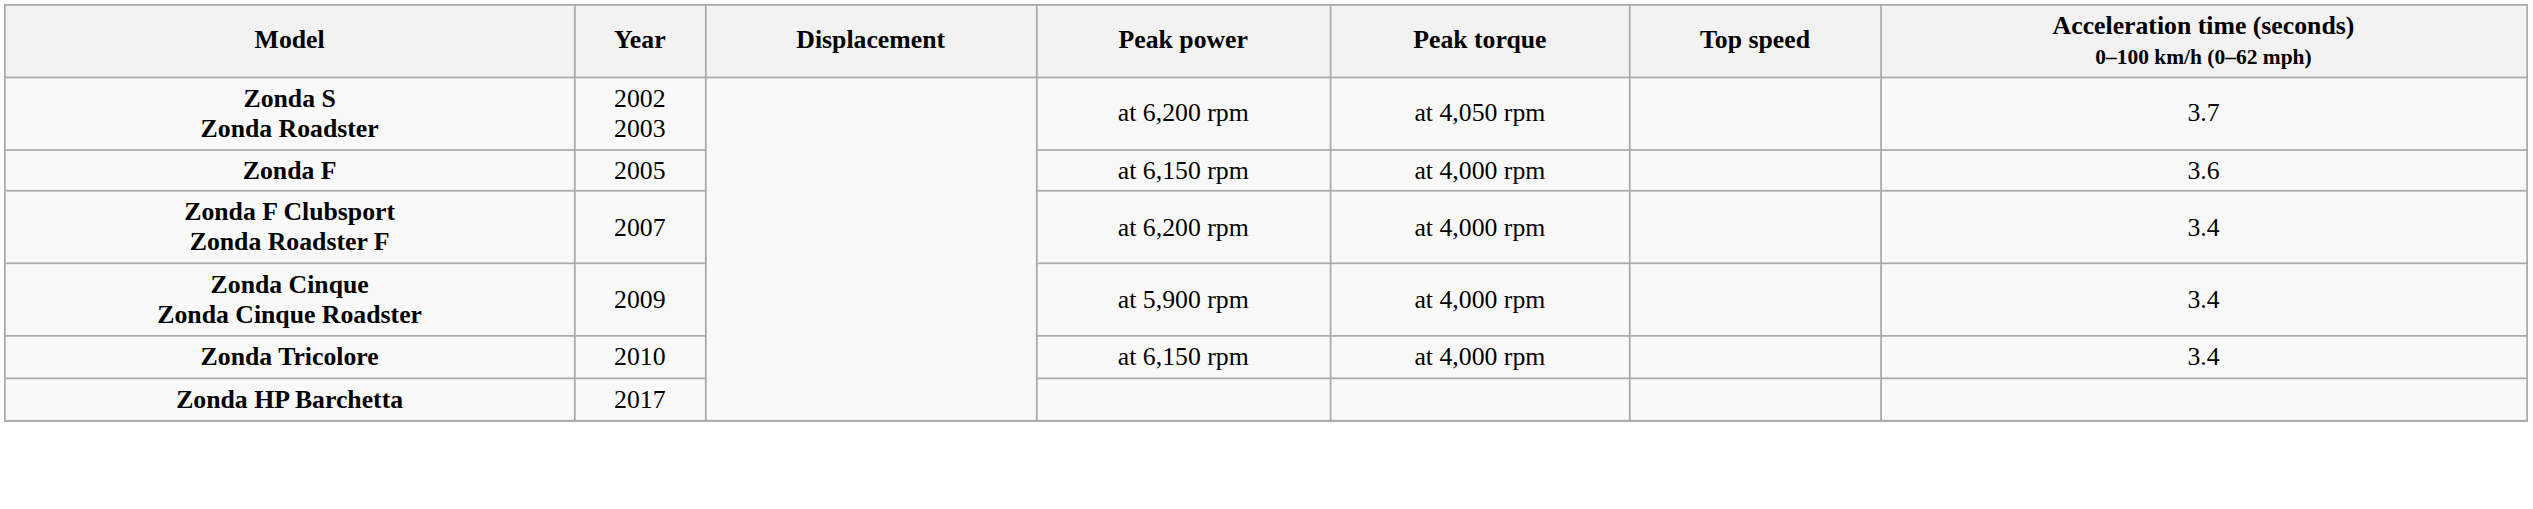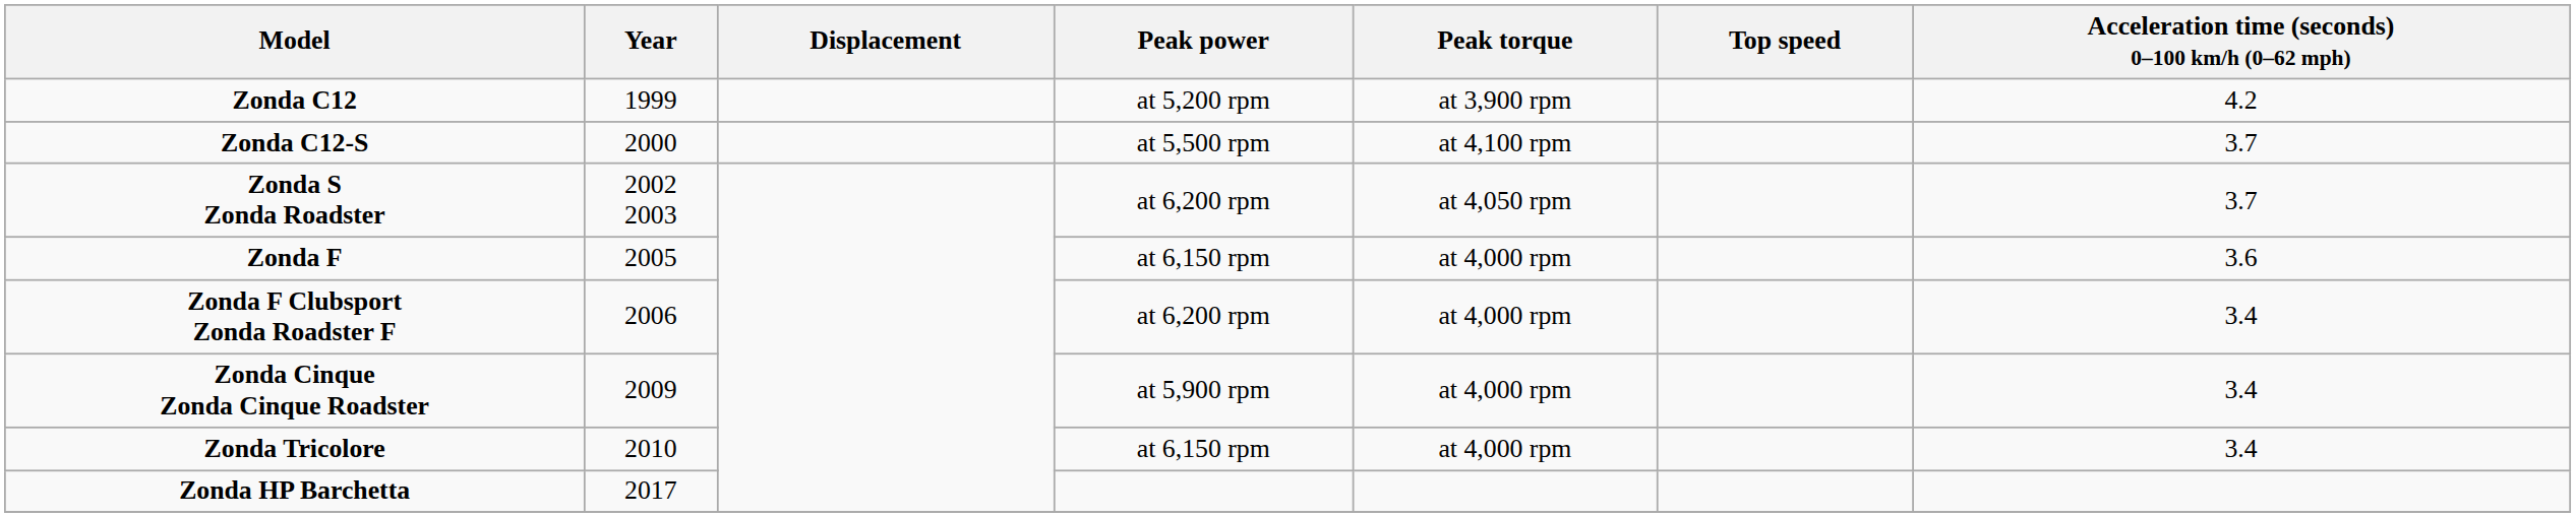+ row: Zonda C12 | 1999 | at 5,200 rpm | at 3,900 rpm | 4.2
+ row: Zonda C12-S | 2000 | at 5,500 rpm | at 4,100 rpm | 3.7
Zonda F Clubsport Zonda Roadster F | Year: 2007 -> 2006
